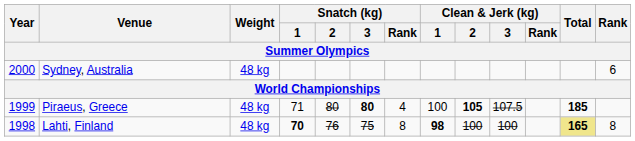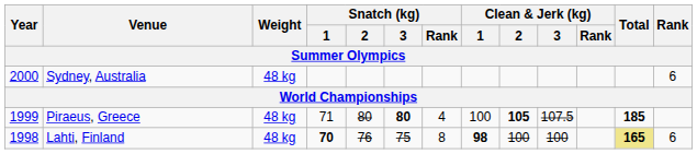Lahti, Finland | Rank: 8 -> 6
